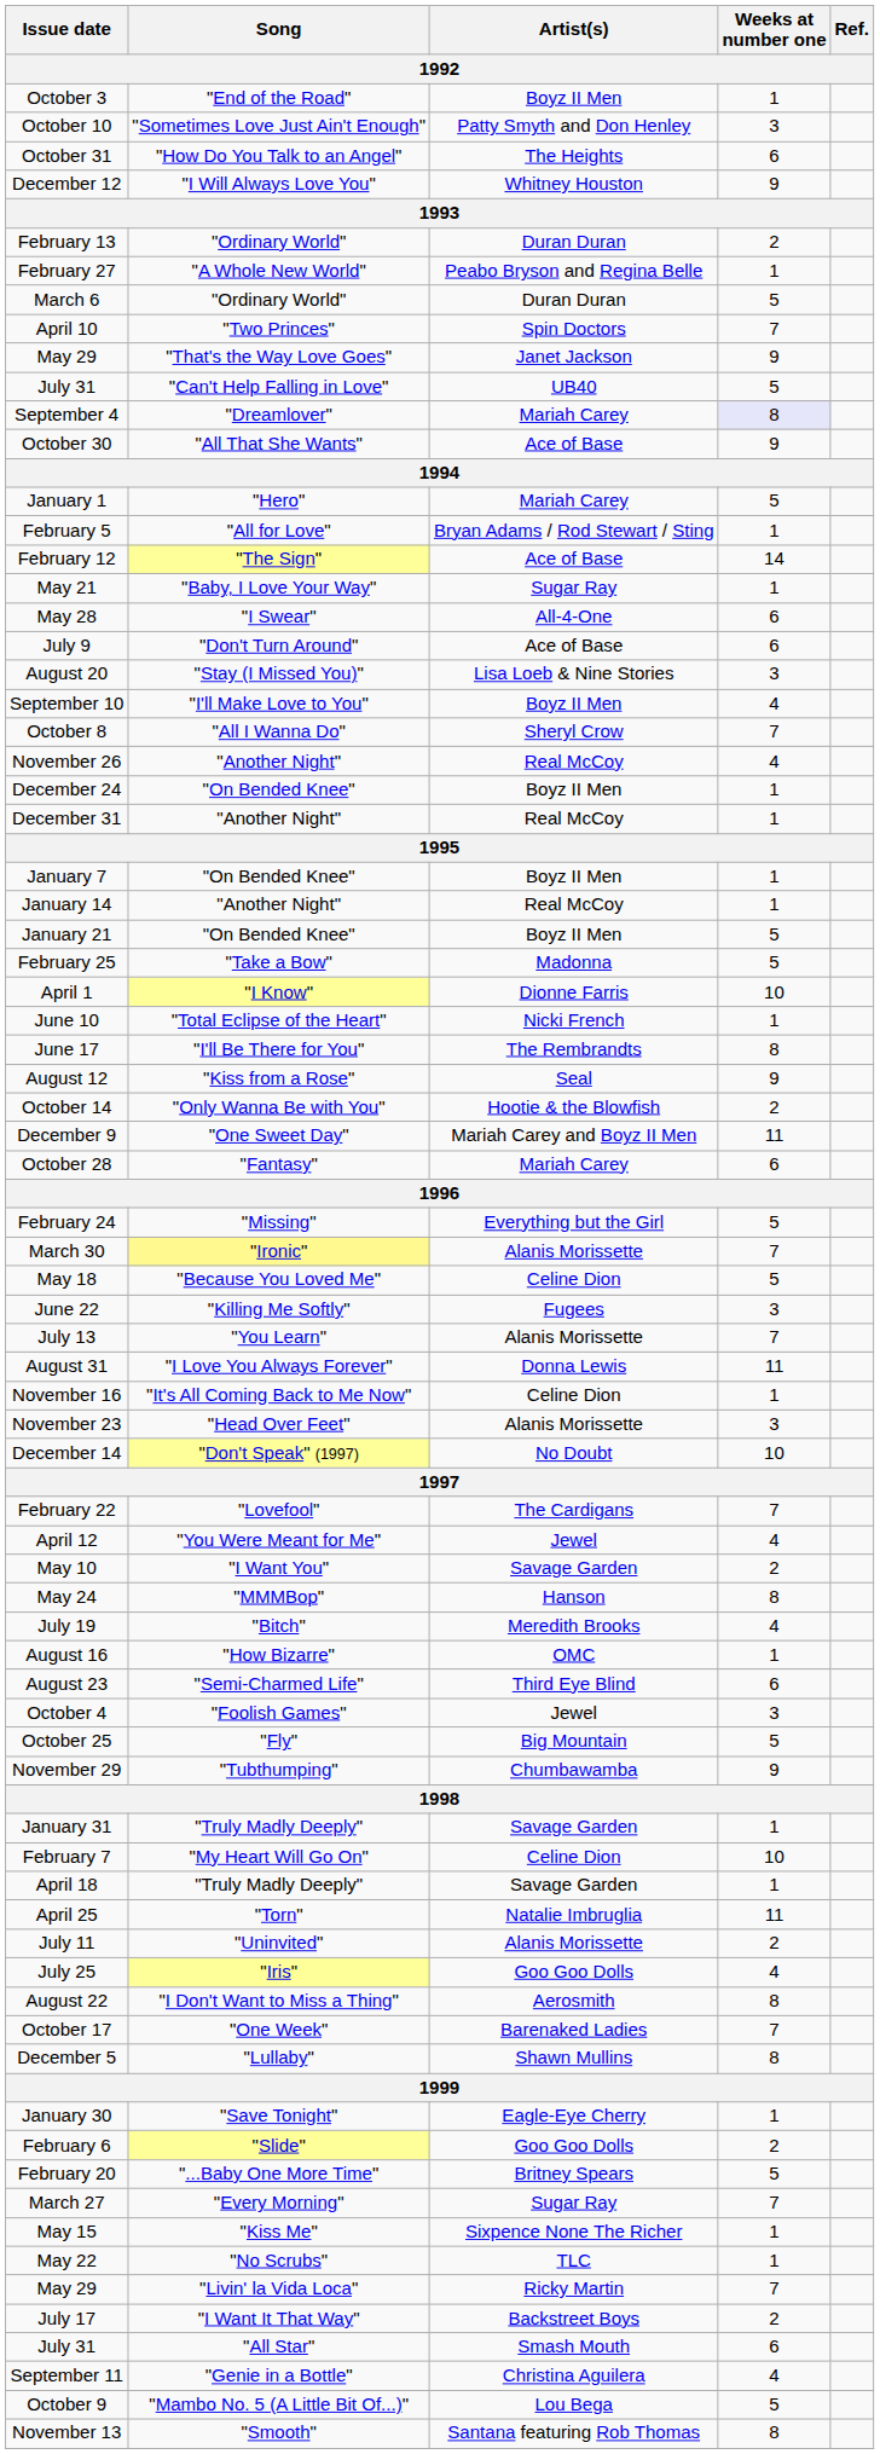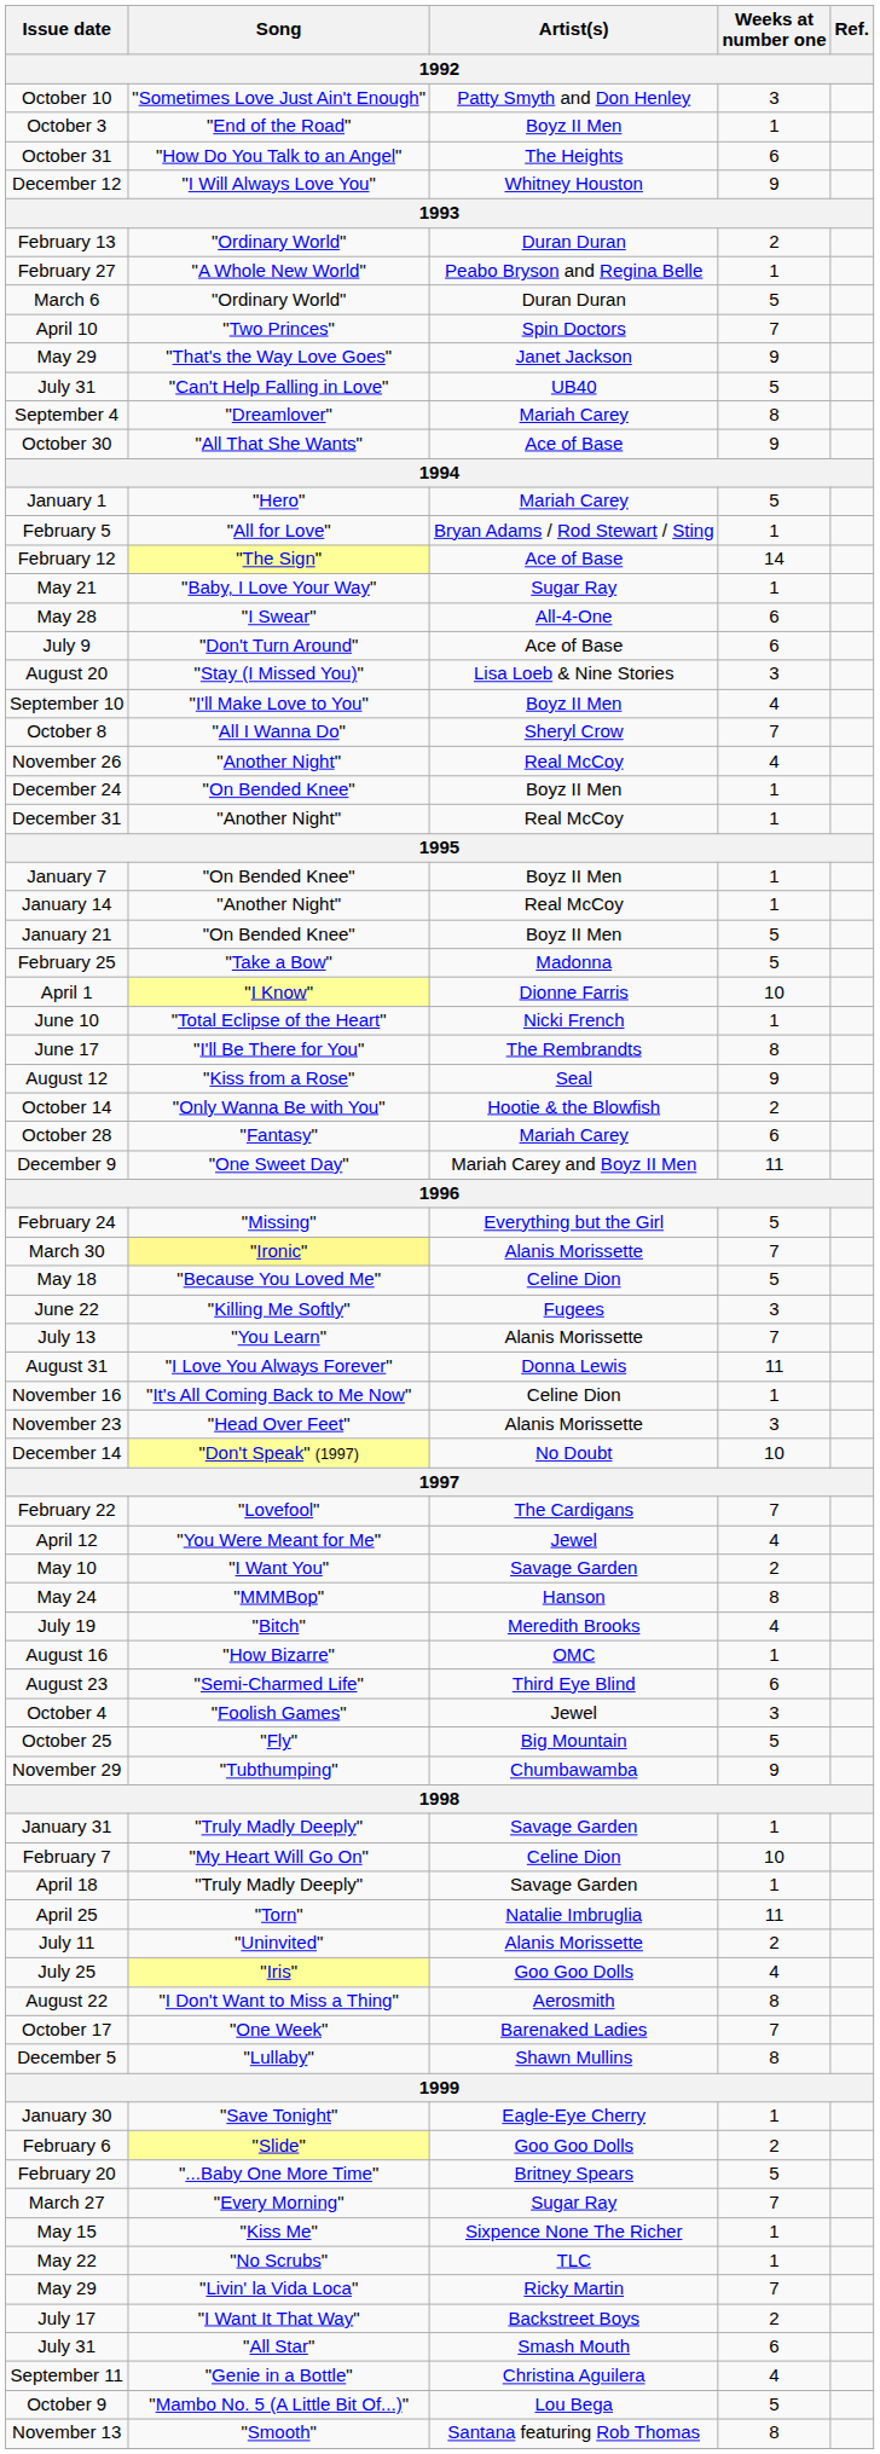rows swapped: October 3 <-> October 10
September 4 | Weeks at number one: lavender background -> no background
rows swapped: October 28 <-> December 9
